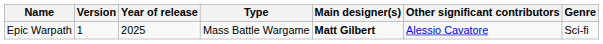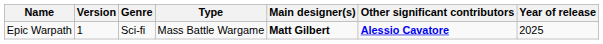columns swapped: Genre <-> Year of release
Epic Warpath | Other significant contributors: normal -> bold
